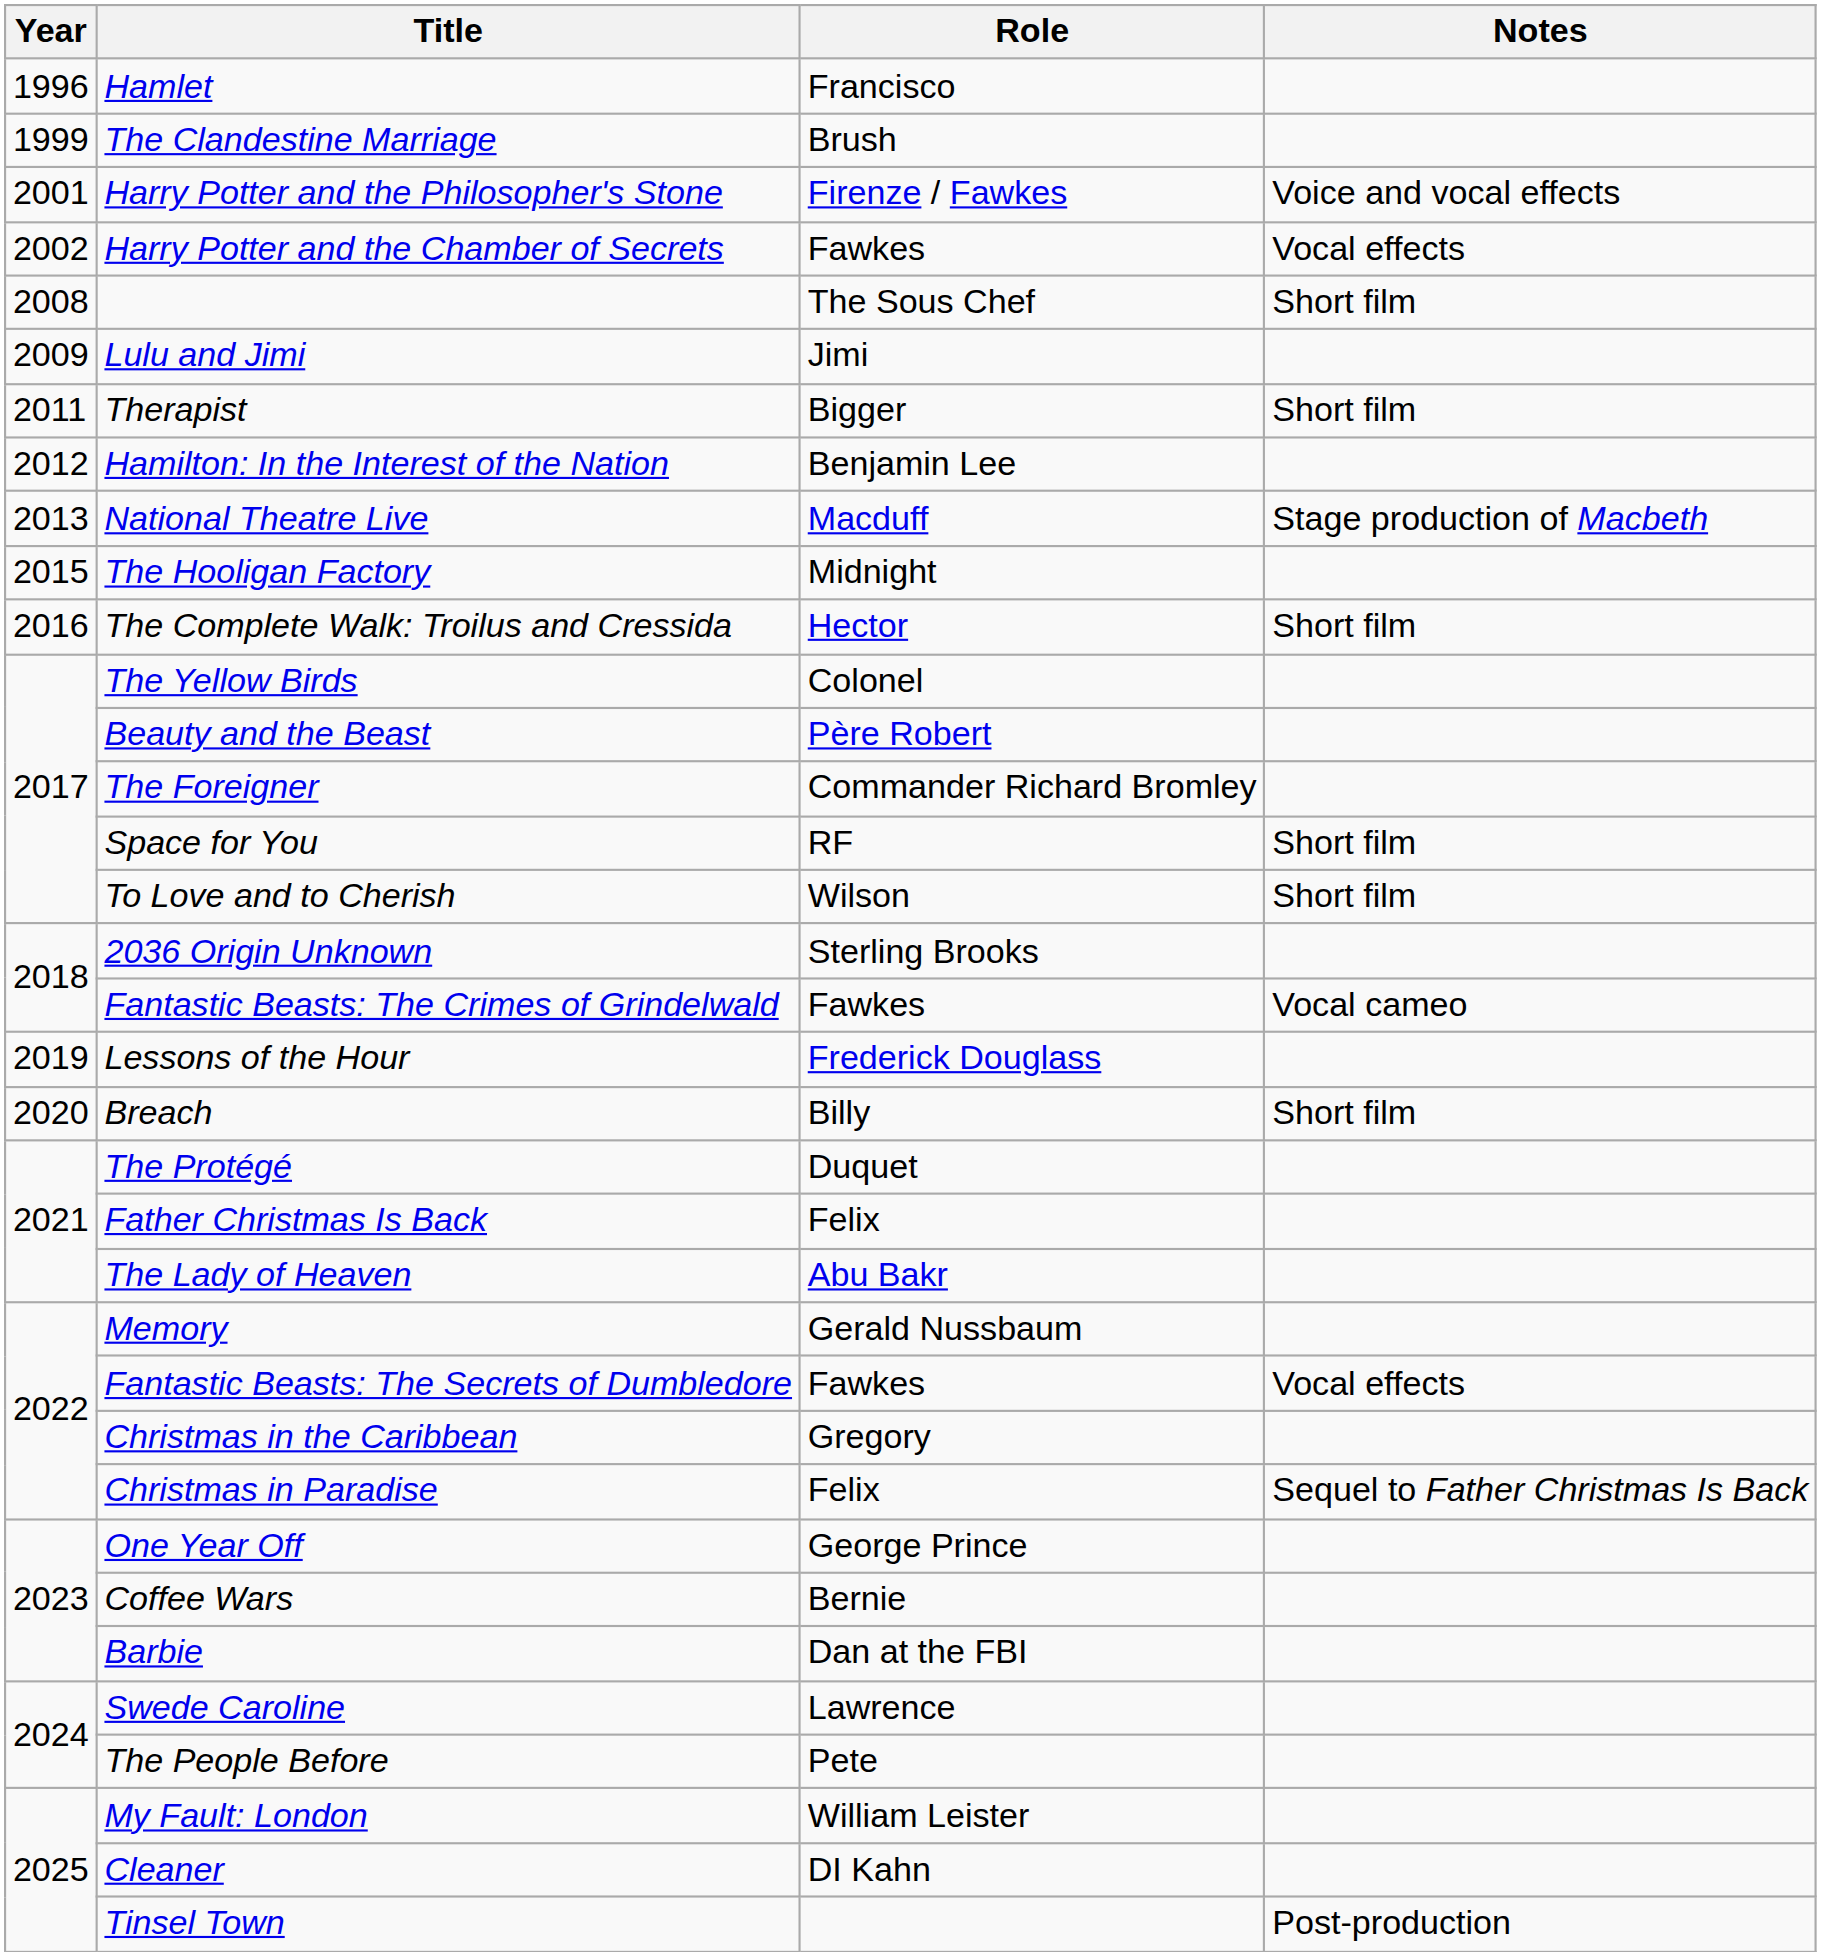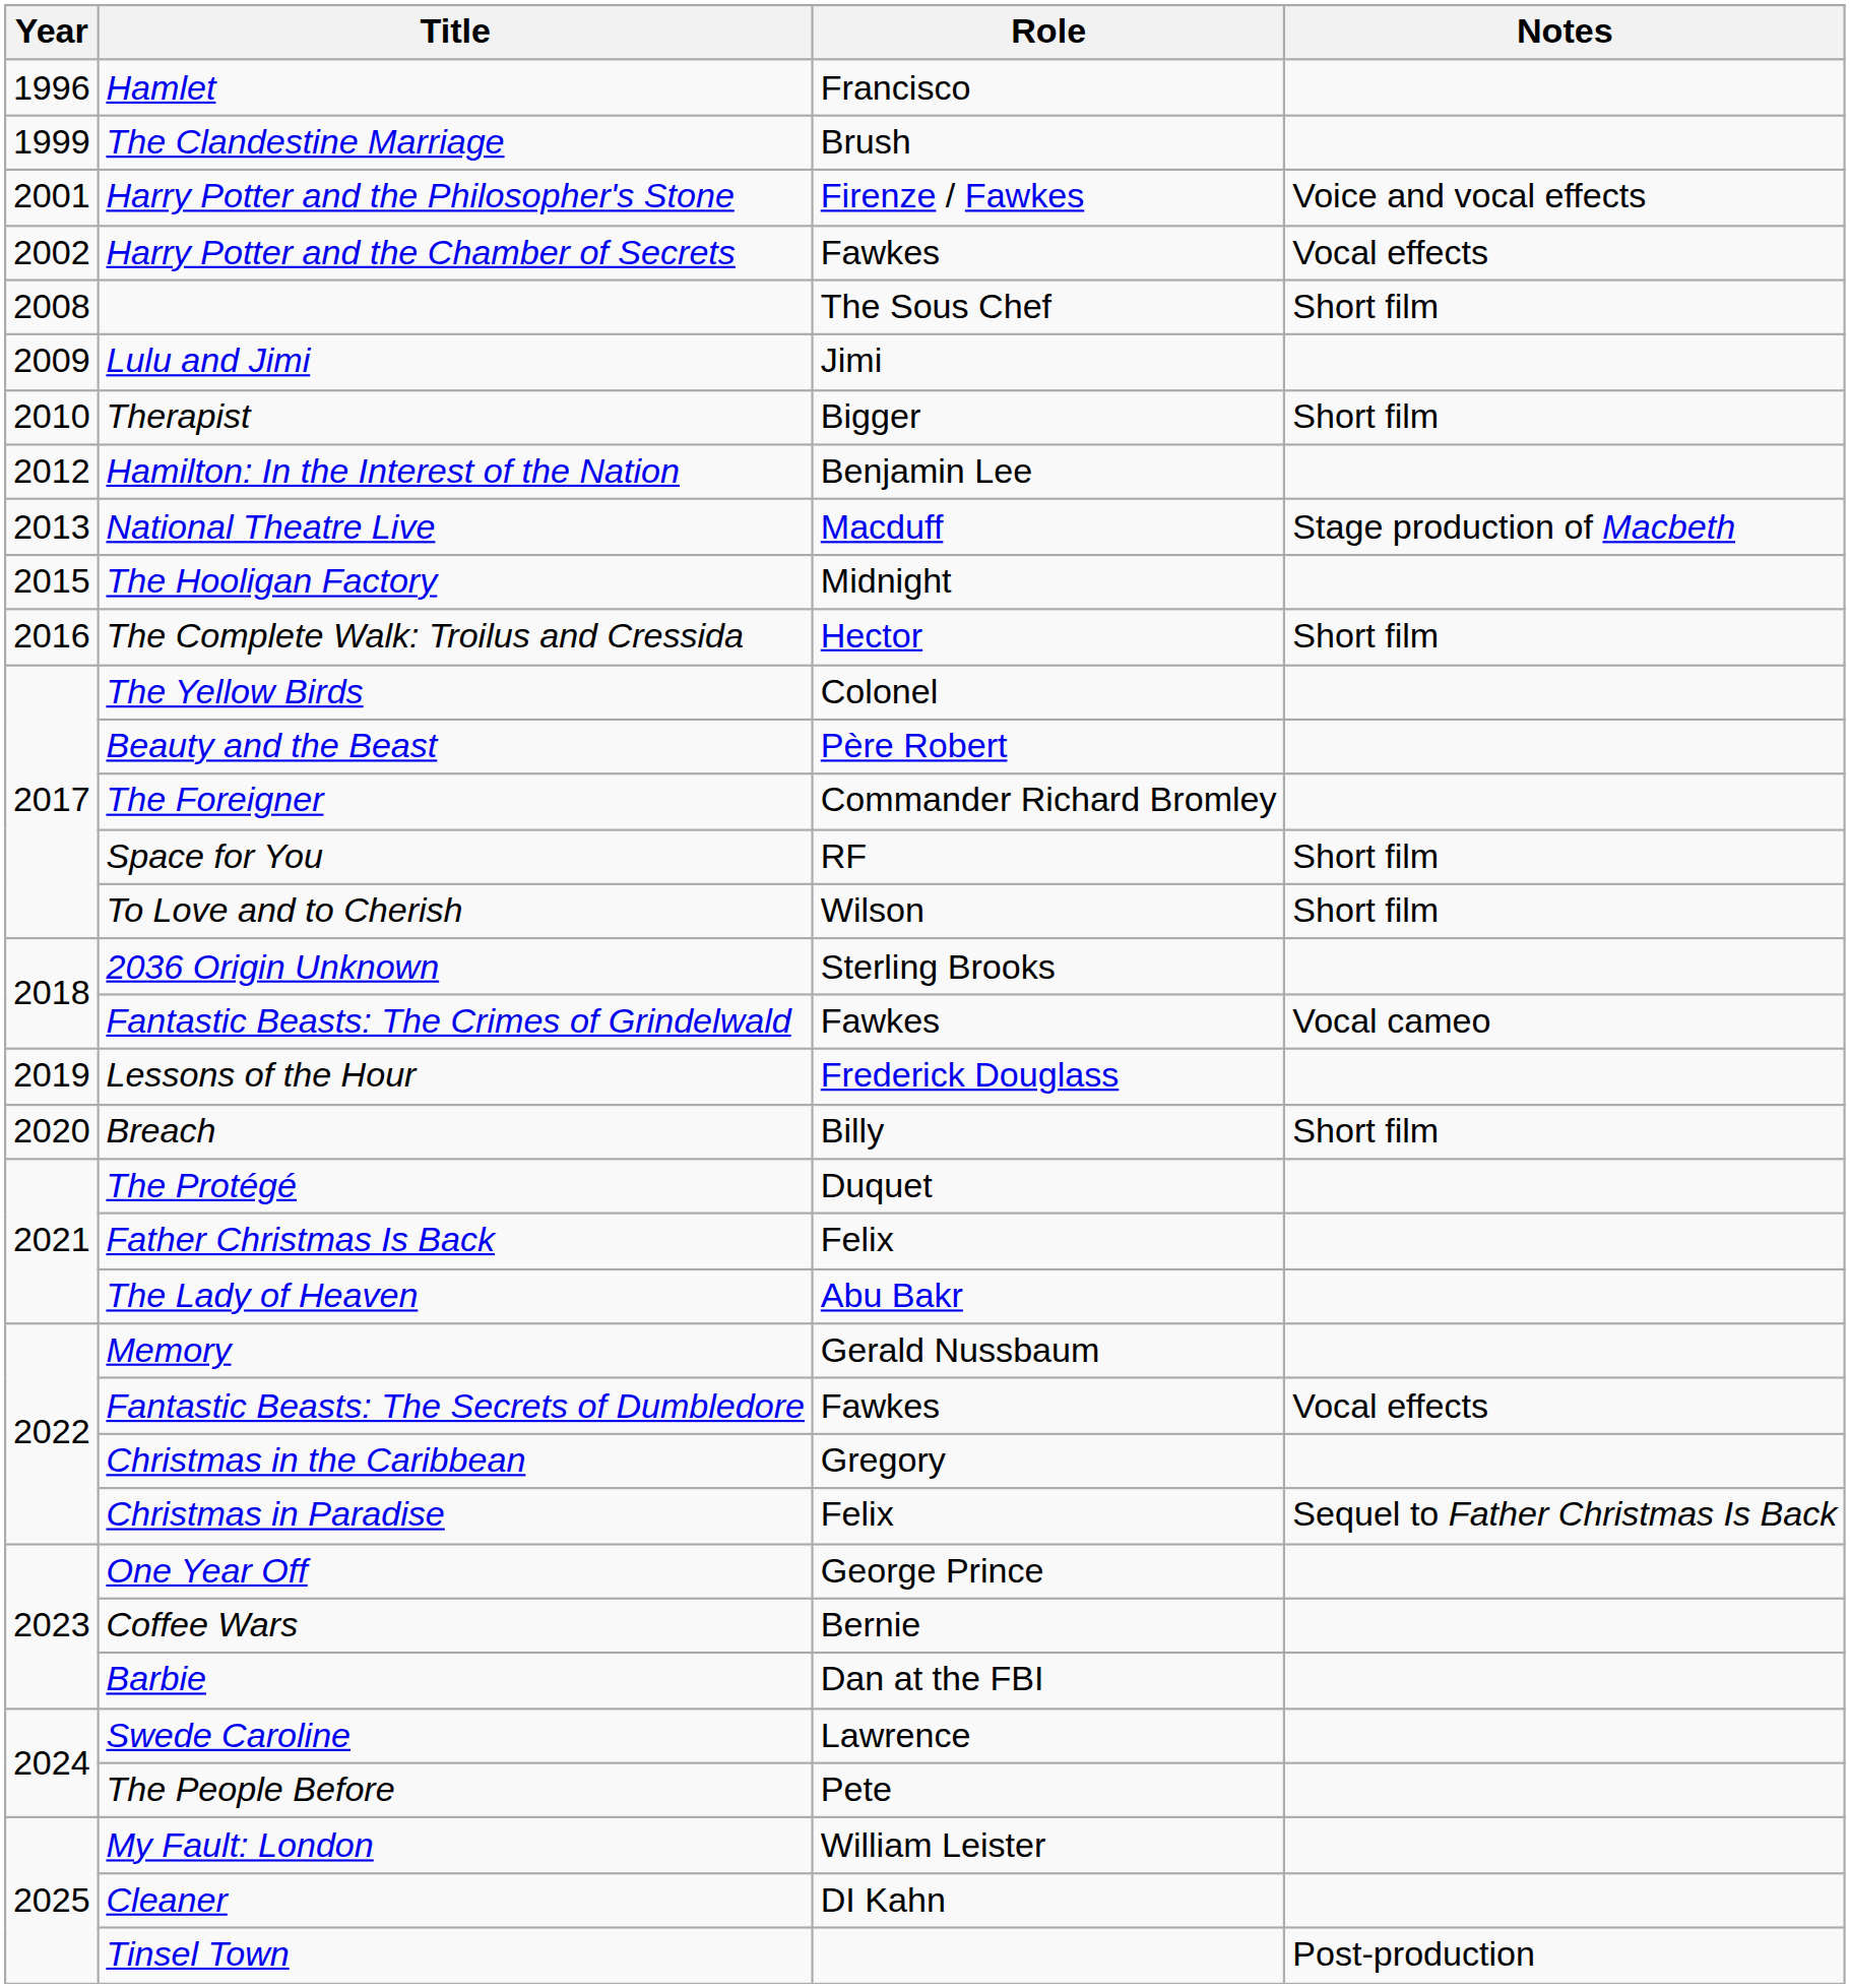Therapist | Year: 2011 -> 2010
